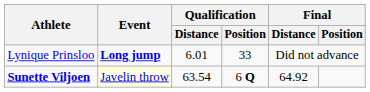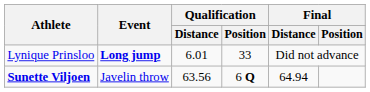Sunette Viljoen | Event: lightyellow background -> no background
Sunette Viljoen | Qualification / Distance: 63.54 -> 63.56
Sunette Viljoen | Final / Distance: 64.92 -> 64.94
